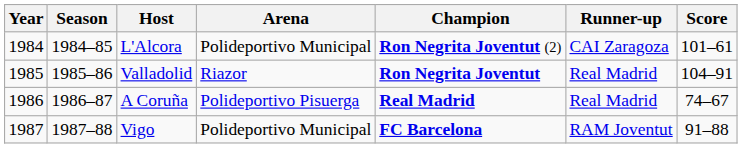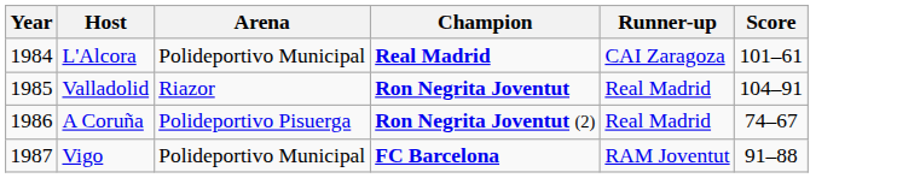- column: Season | 1984–85 | 1985–86 | 1986–87 | 1987–88
L'Alcora | Champion: Ron Negrita Joventut (2) -> Real Madrid
A Coruña | Champion: Real Madrid -> Ron Negrita Joventut (2)
